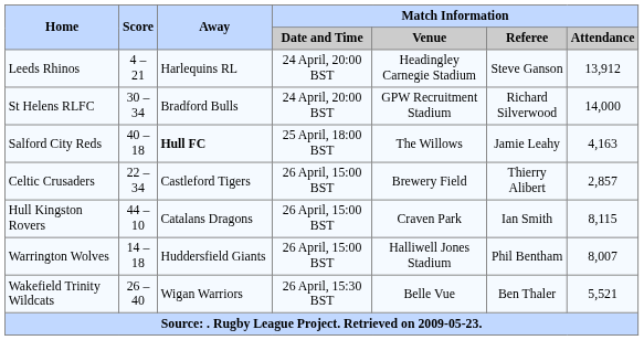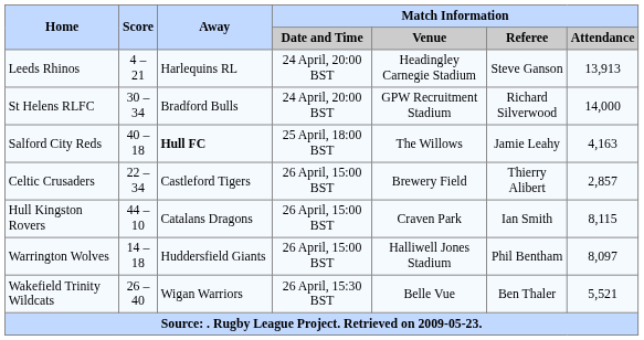Leeds Rhinos | Match Information / Attendance: 13,912 -> 13,913
Warrington Wolves | Match Information / Attendance: 8,007 -> 8,097
